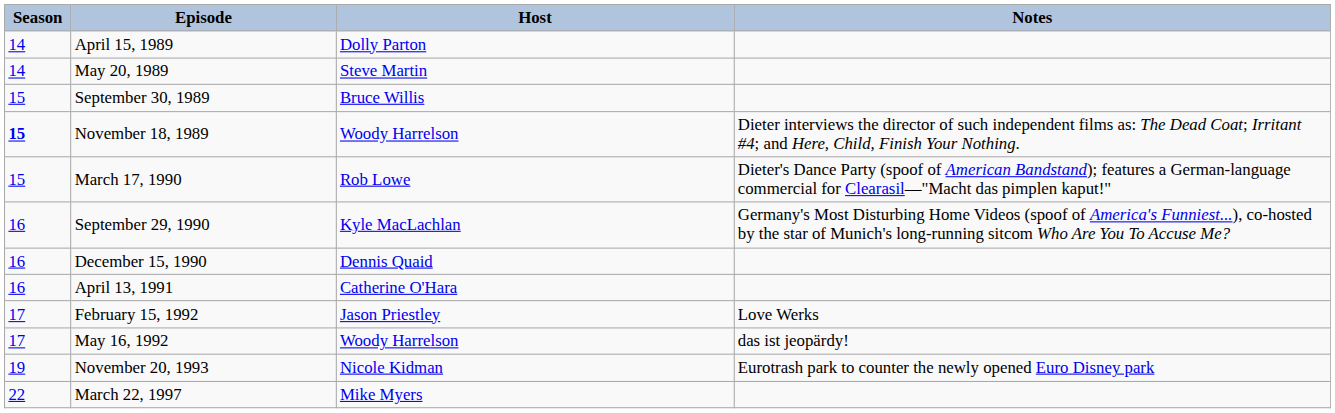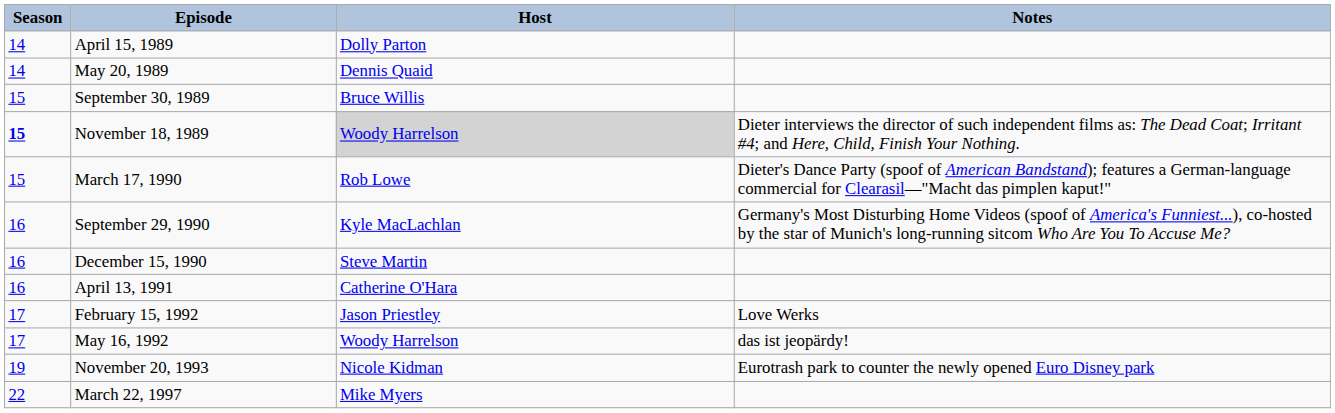May 20, 1989 | Host: Steve Martin -> Dennis Quaid
November 18, 1989 | Host: no background -> lightgrey background
December 15, 1990 | Host: Dennis Quaid -> Steve Martin
